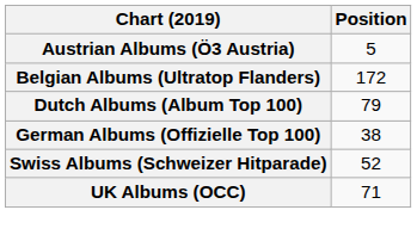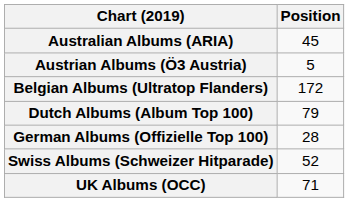+ row: Australian Albums (ARIA) | 45
German Albums (Offizielle Top 100) | Position: 38 -> 28
